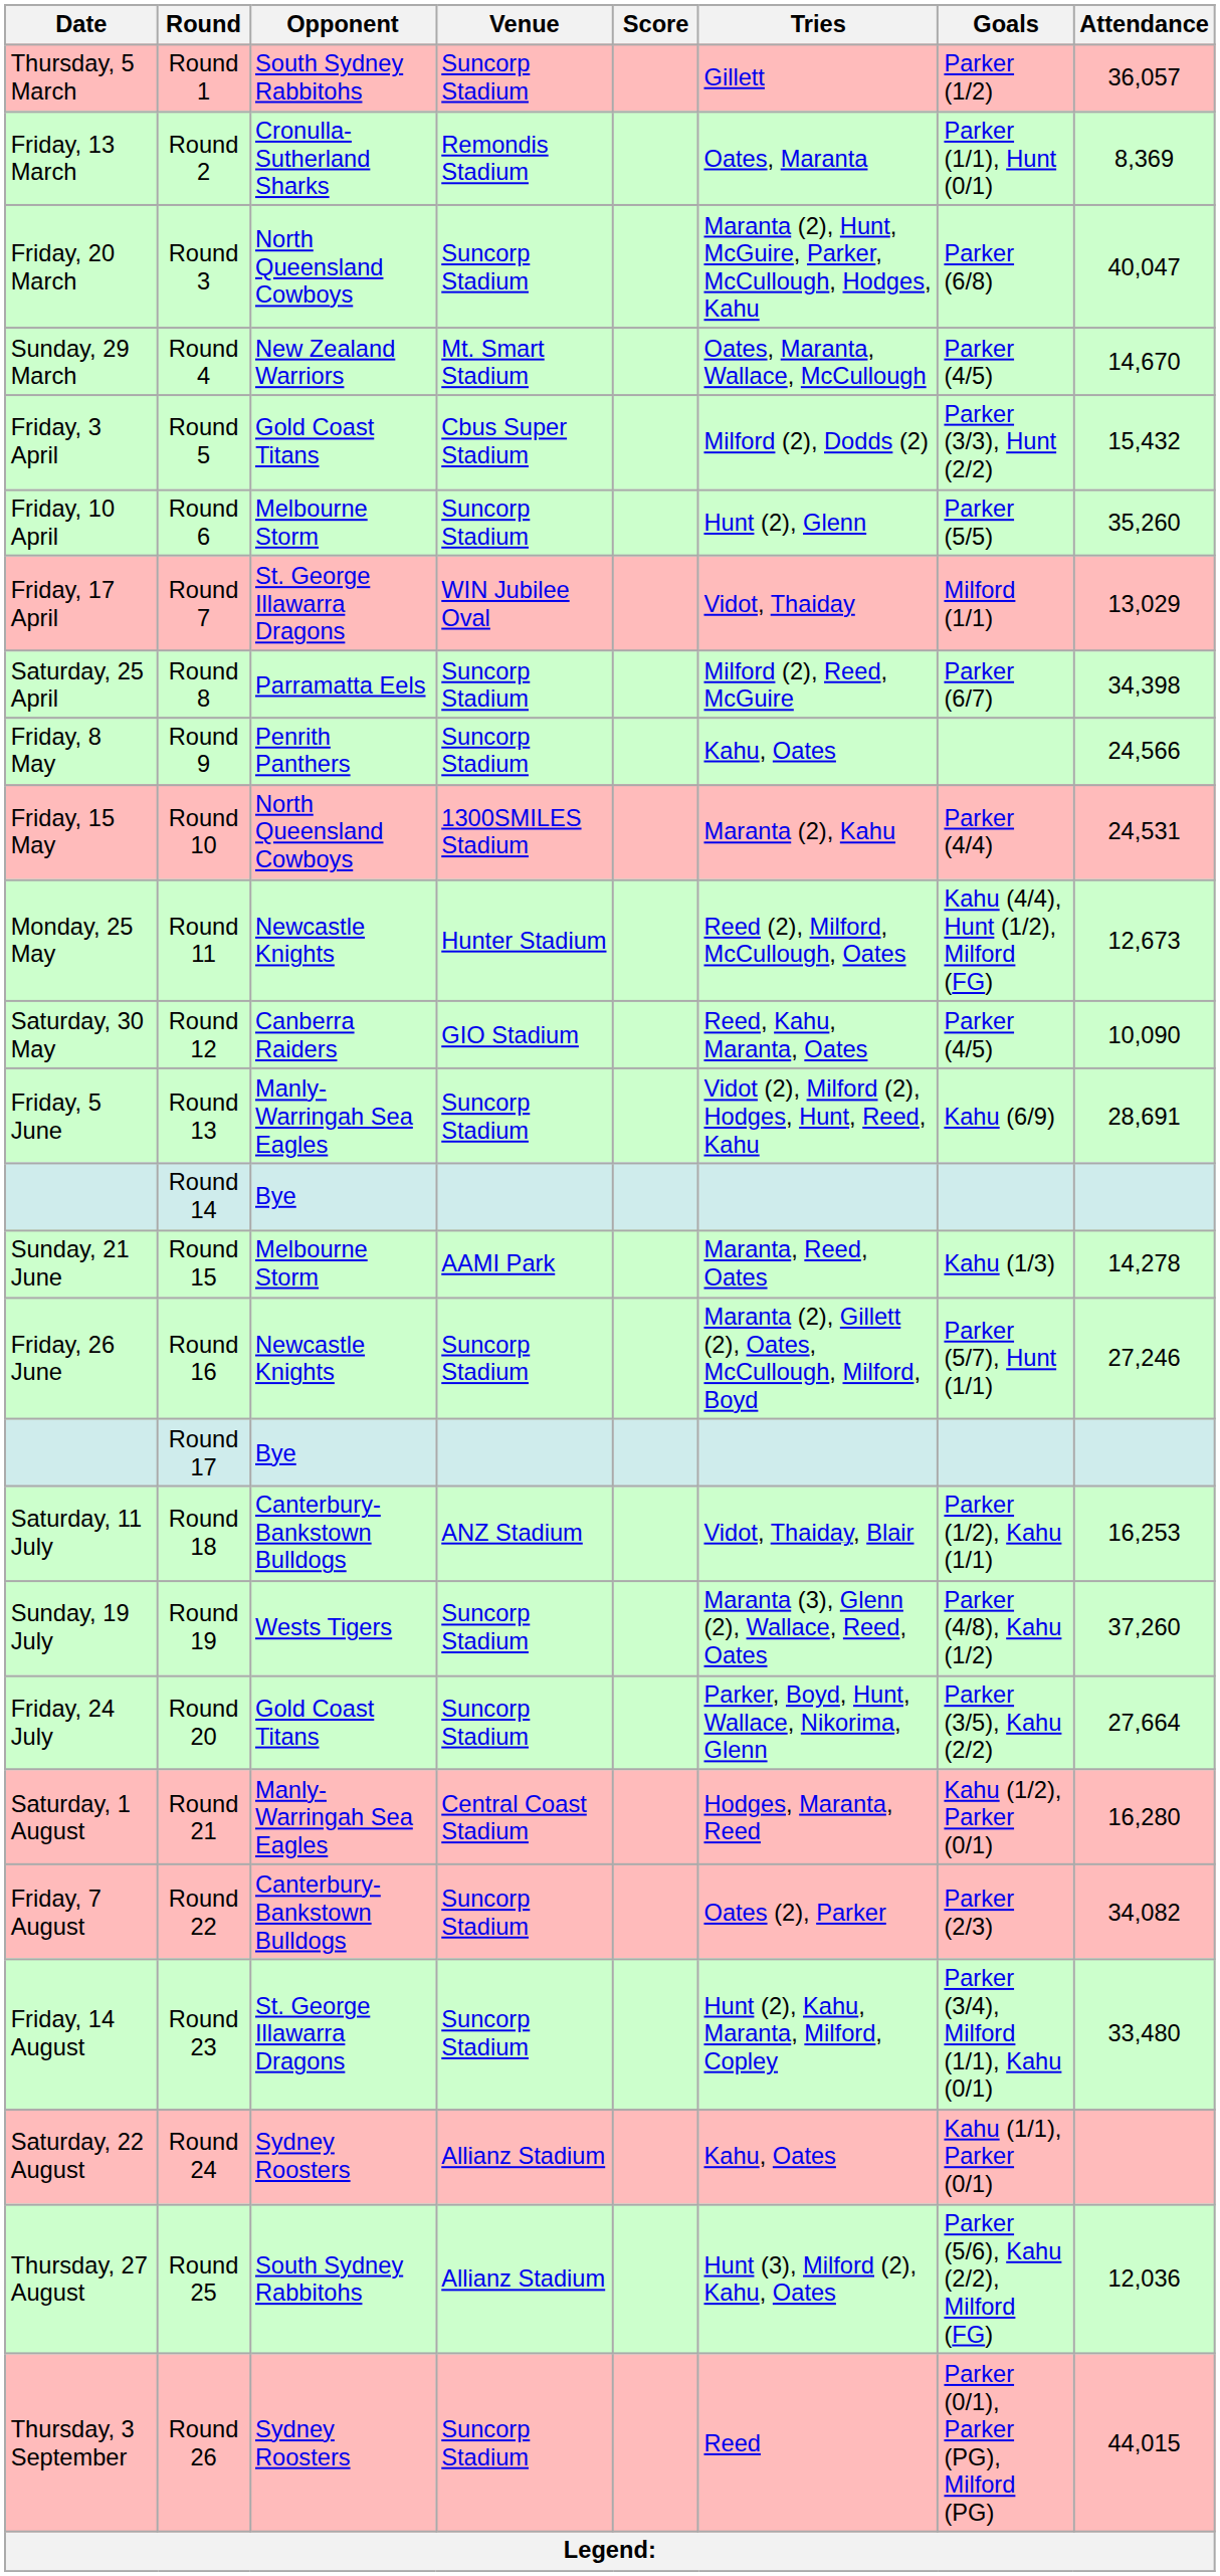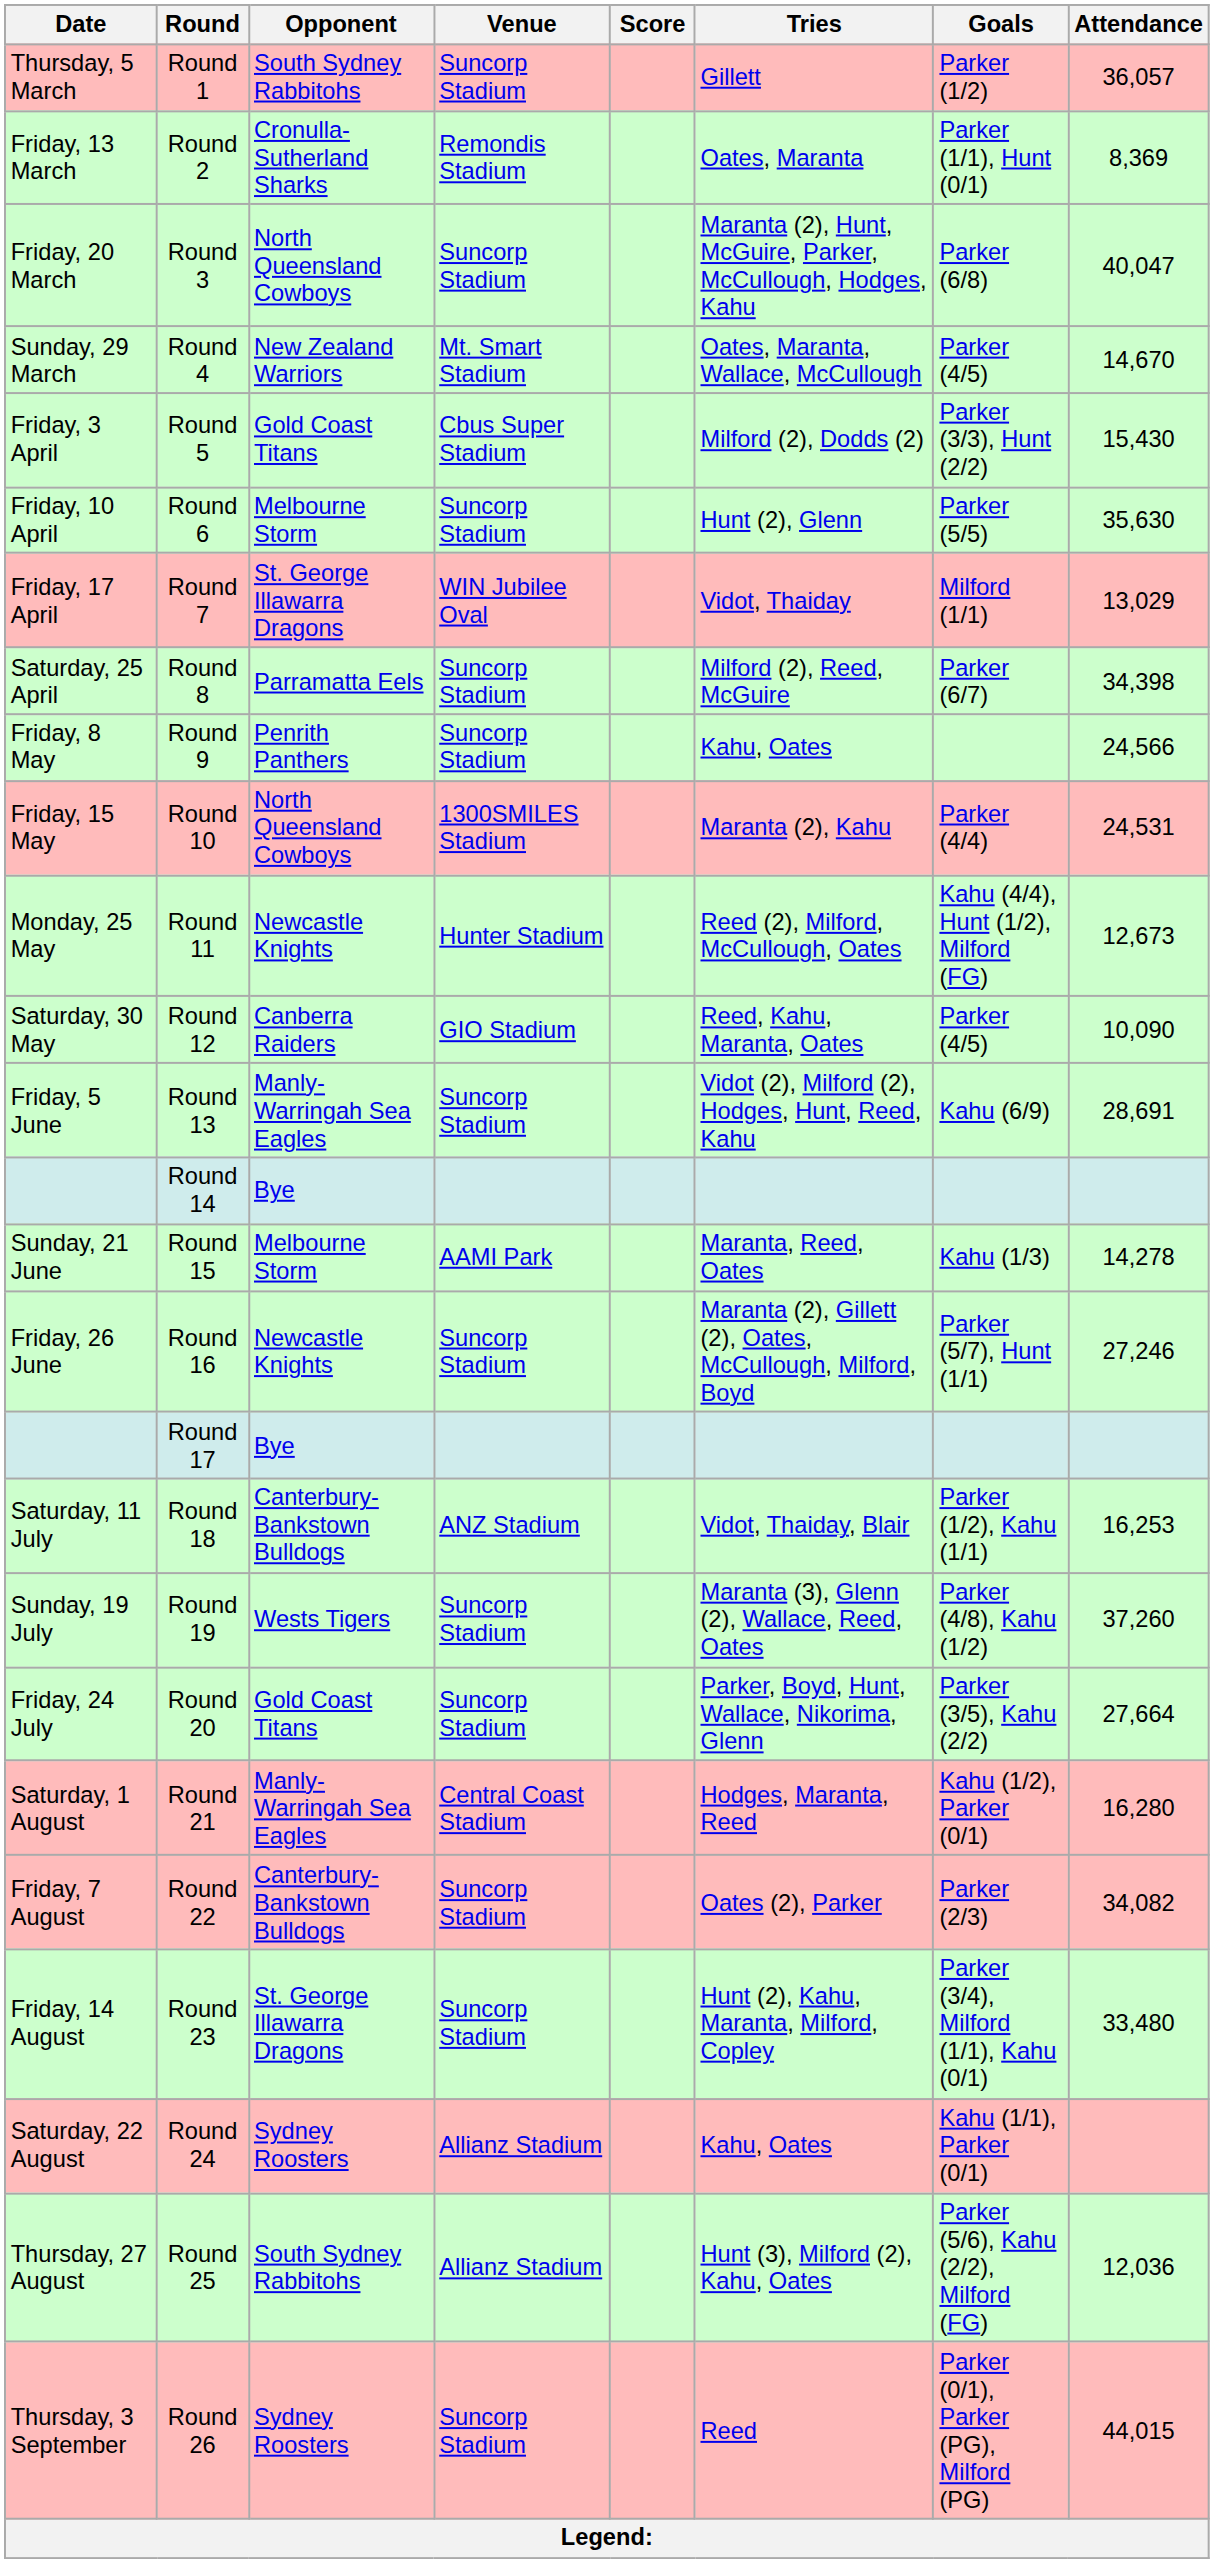Round 5 | Attendance: 15,432 -> 15,430
Round 6 | Attendance: 35,260 -> 35,630
